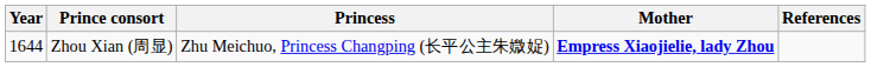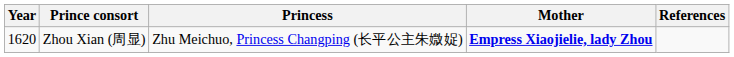Zhou Xian (周显) | Year: 1644 -> 1620
